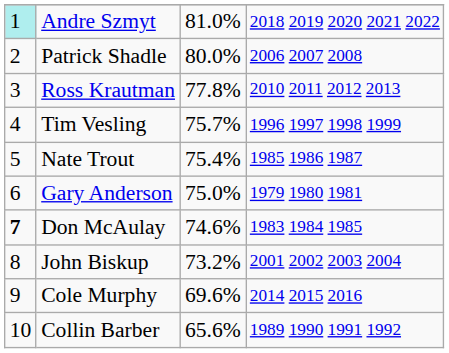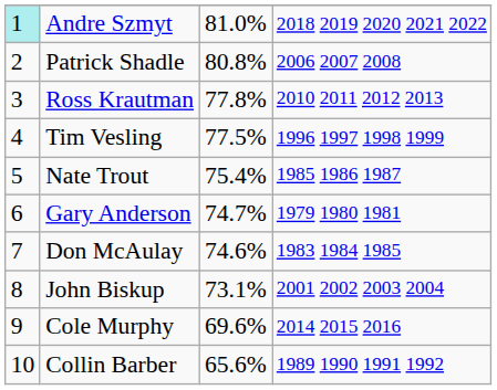Patrick Shadle | column 3: 80.0% -> 80.8%
Tim Vesling | column 3: 75.7% -> 77.5%
Gary Anderson | column 3: 75.0% -> 74.7%
Don McAulay | column 1: bold -> normal
John Biskup | column 3: 73.2% -> 73.1%
